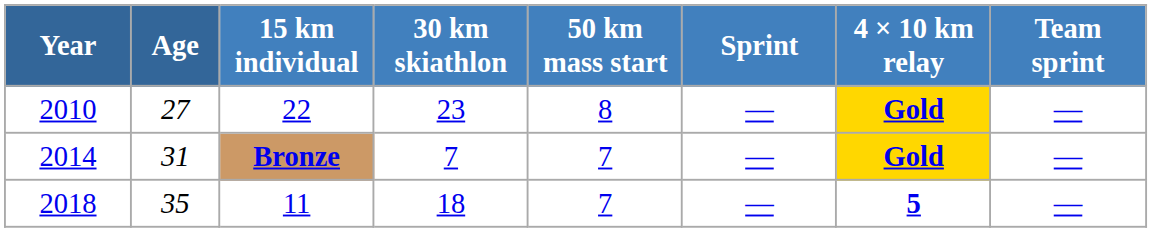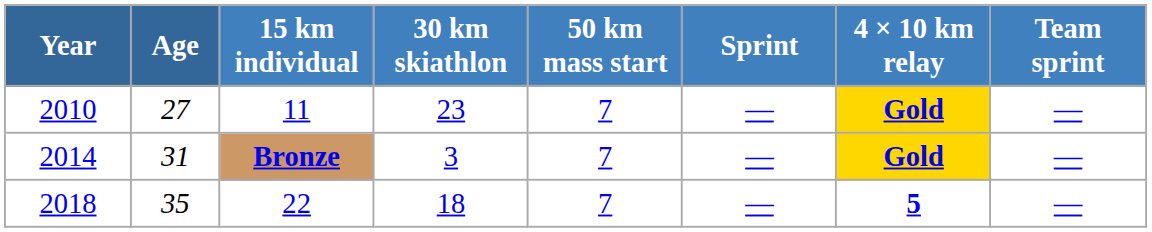2010 | 15 km individual: 22 -> 11
2010 | 50 km mass start: 8 -> 7
2014 | 30 km skiathlon: 7 -> 3
2018 | 15 km individual: 11 -> 22
